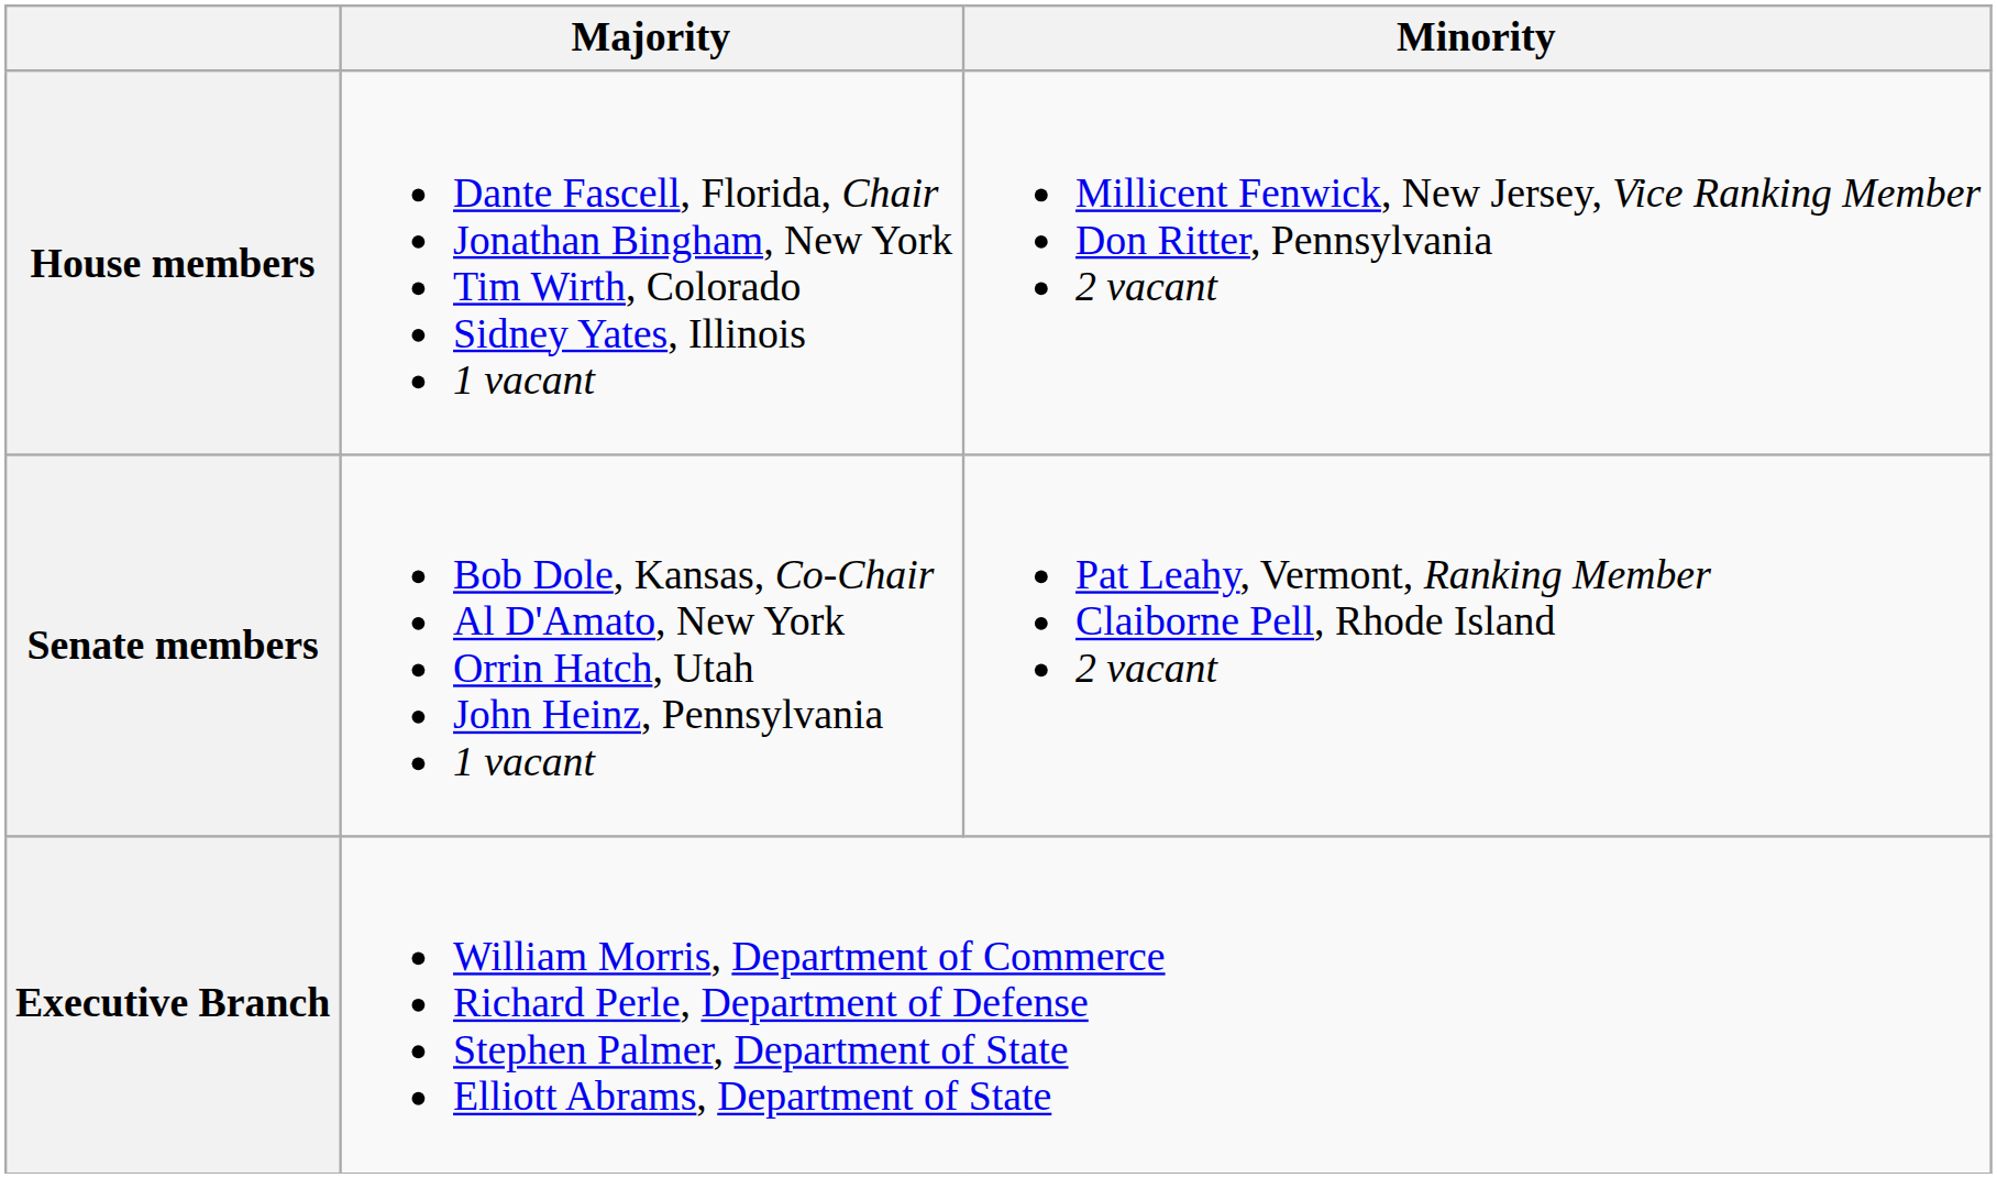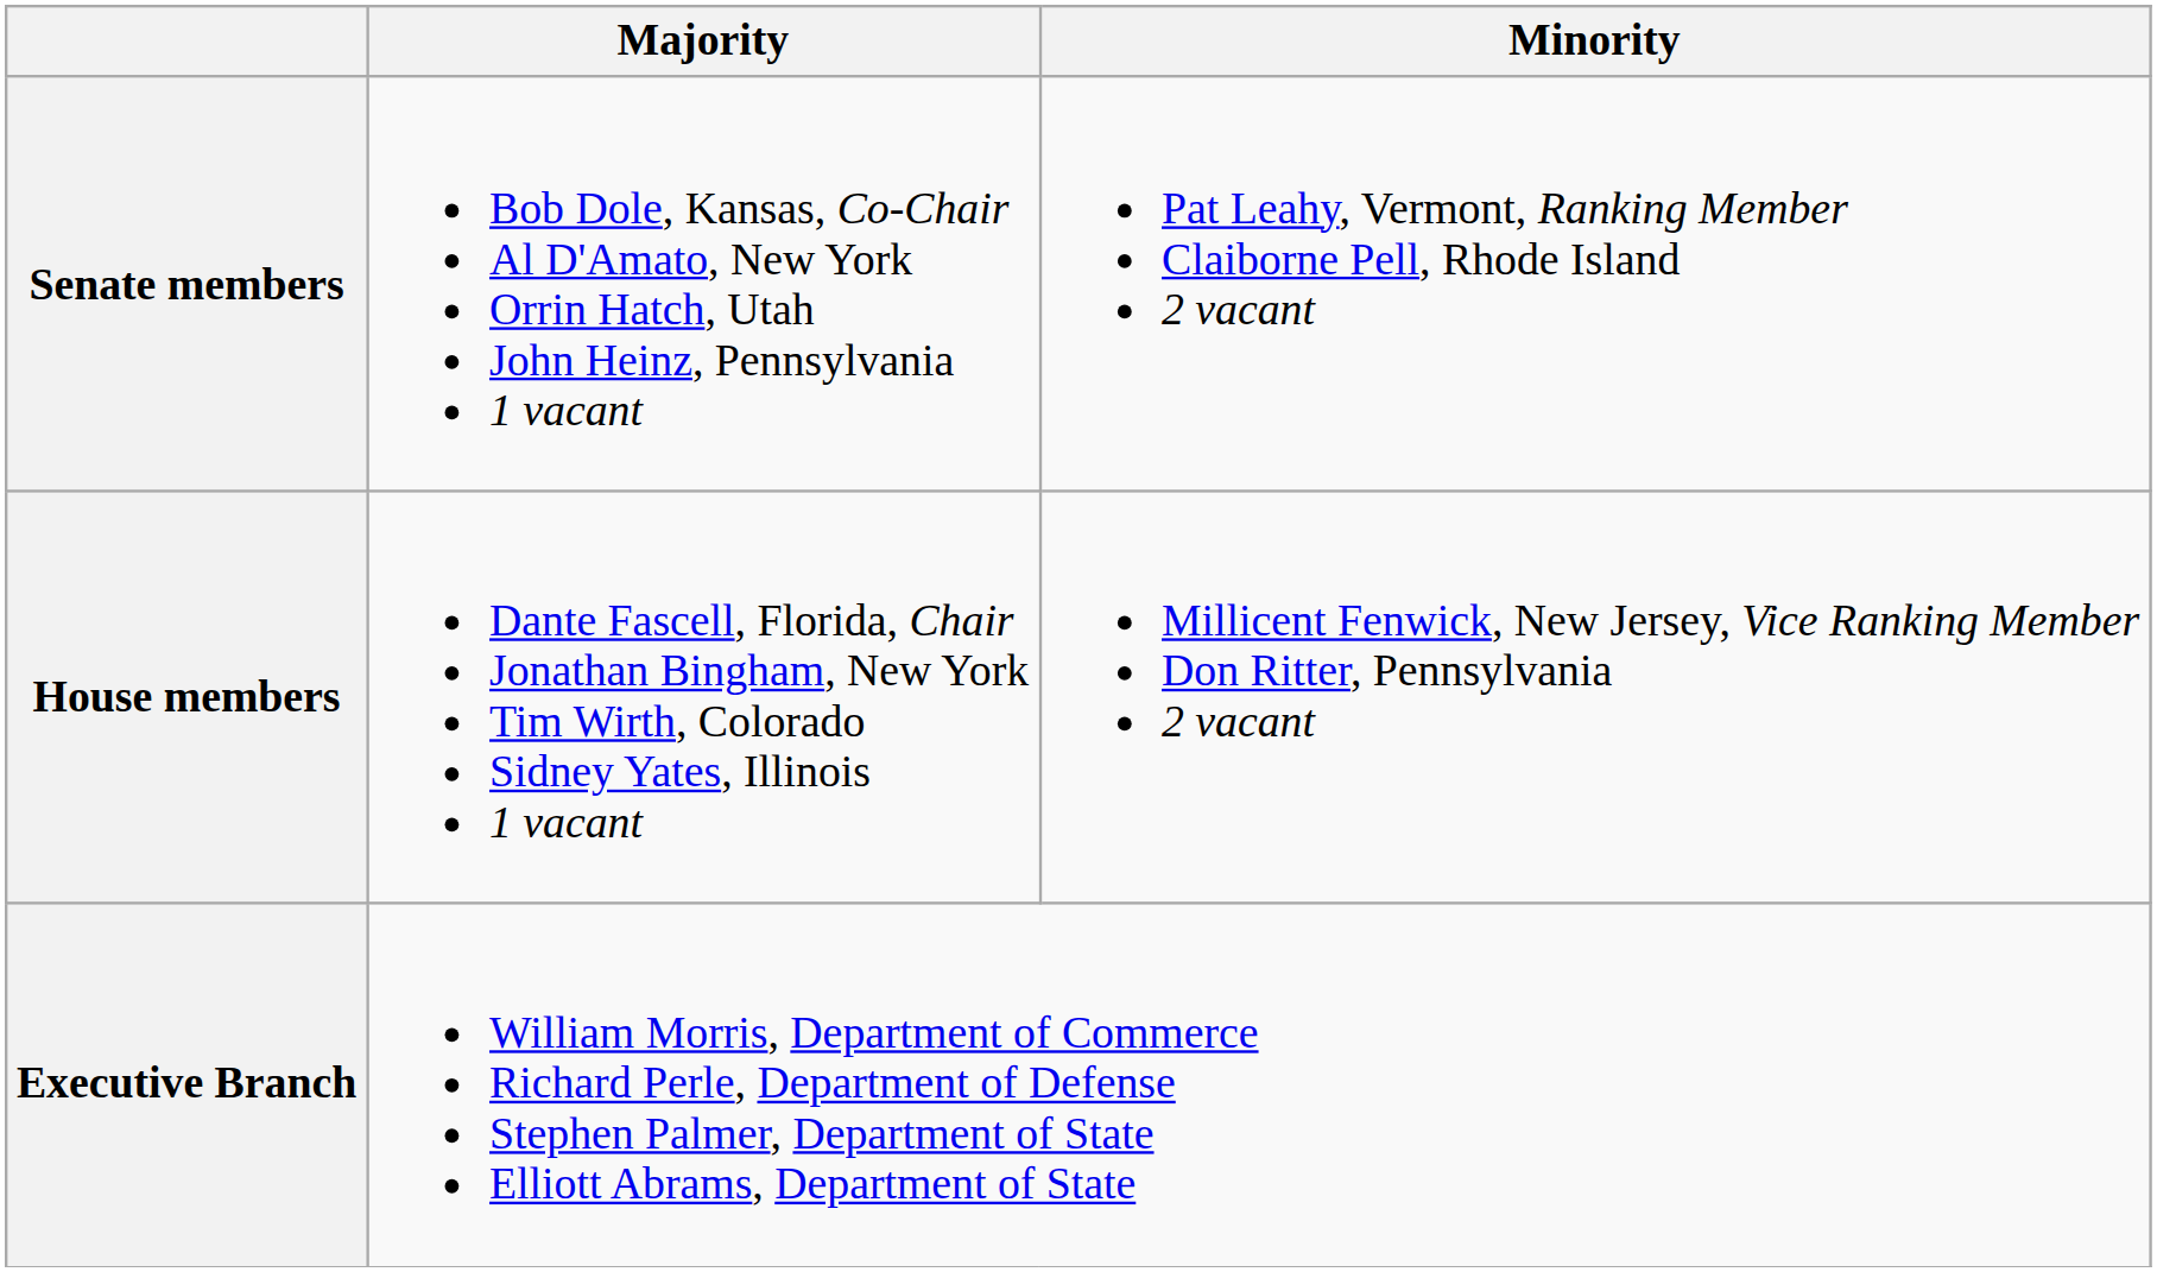rows swapped: Senate members <-> House members
